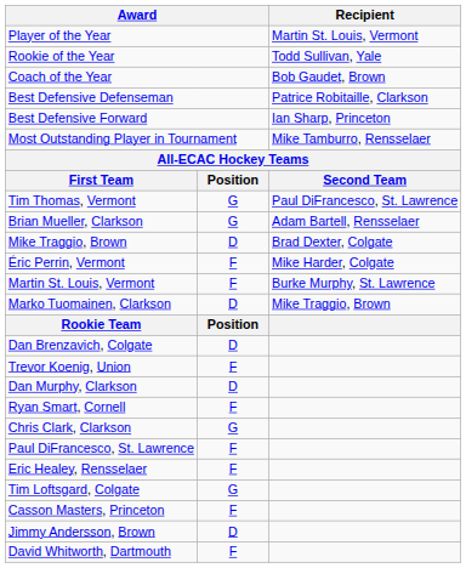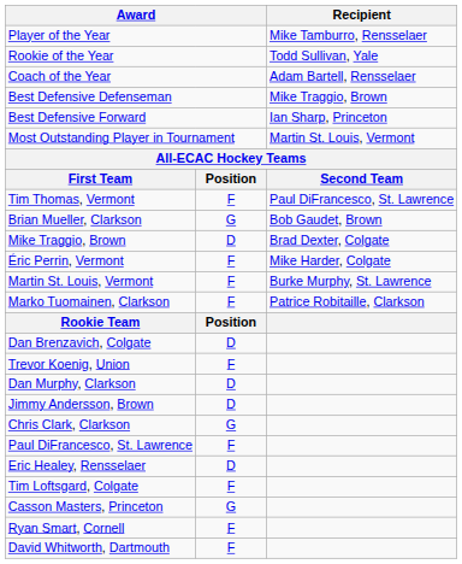Player of the Year | Recipient: Martin St. Louis, Vermont -> Mike Tamburro, Rensselaer
Coach of the Year | Recipient: Bob Gaudet, Brown -> Adam Bartell, Rensselaer
Best Defensive Defenseman | Recipient: Patrice Robitaille, Clarkson -> Mike Traggio, Brown
Most Outstanding Player in Tournament | Recipient: Mike Tamburro, Rensselaer -> Martin St. Louis, Vermont
Tim Thomas, Vermont | column 2: G -> F
Brian Mueller, Clarkson | Recipient: Adam Bartell, Rensselaer -> Bob Gaudet, Brown
Marko Tuomainen, Clarkson | column 2: D -> F
Marko Tuomainen, Clarkson | Recipient: Mike Traggio, Brown -> Patrice Robitaille, Clarkson
rows swapped: Jimmy Andersson, Brown <-> Ryan Smart, Cornell
Eric Healey, Rensselaer | column 2: F -> D
Tim Loftsgard, Colgate | column 2: G -> F
Casson Masters, Princeton | column 2: F -> G
